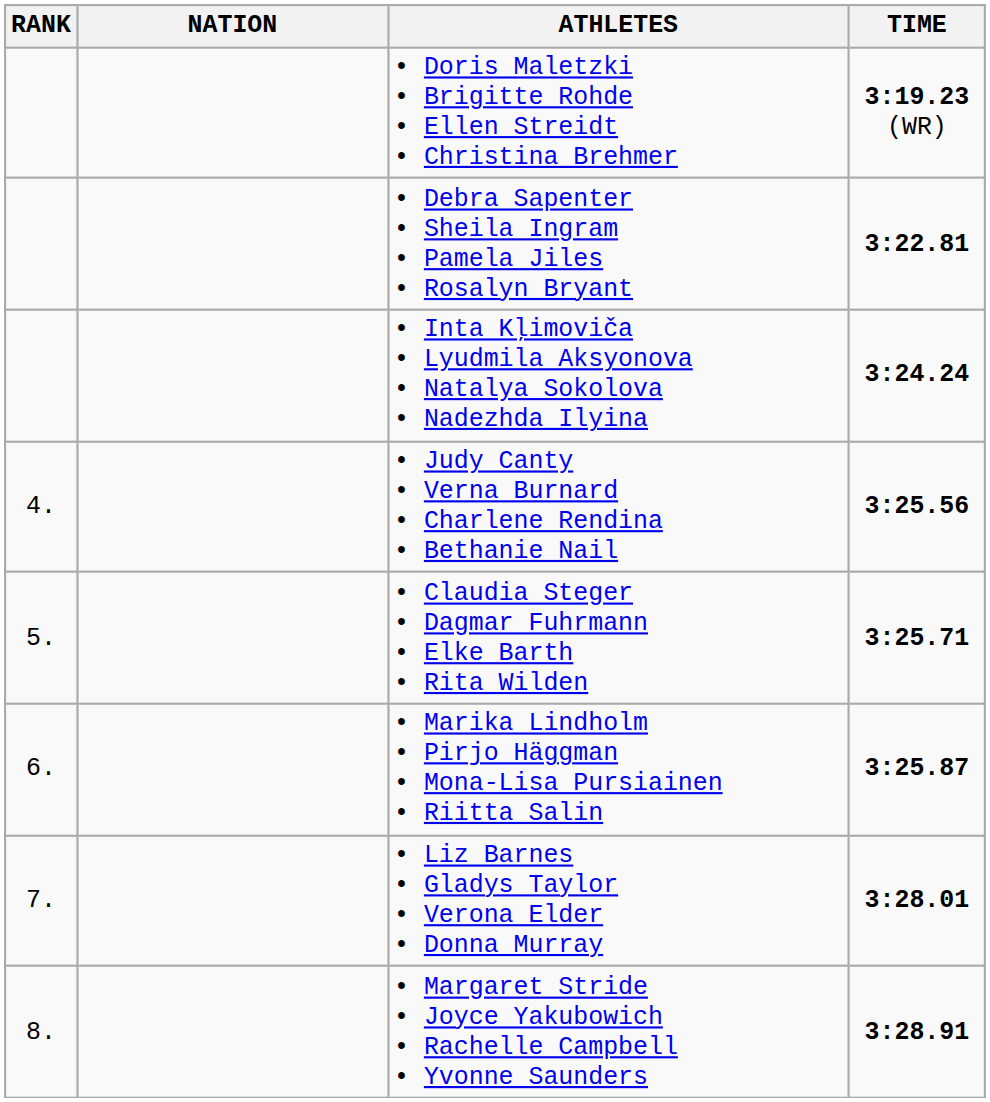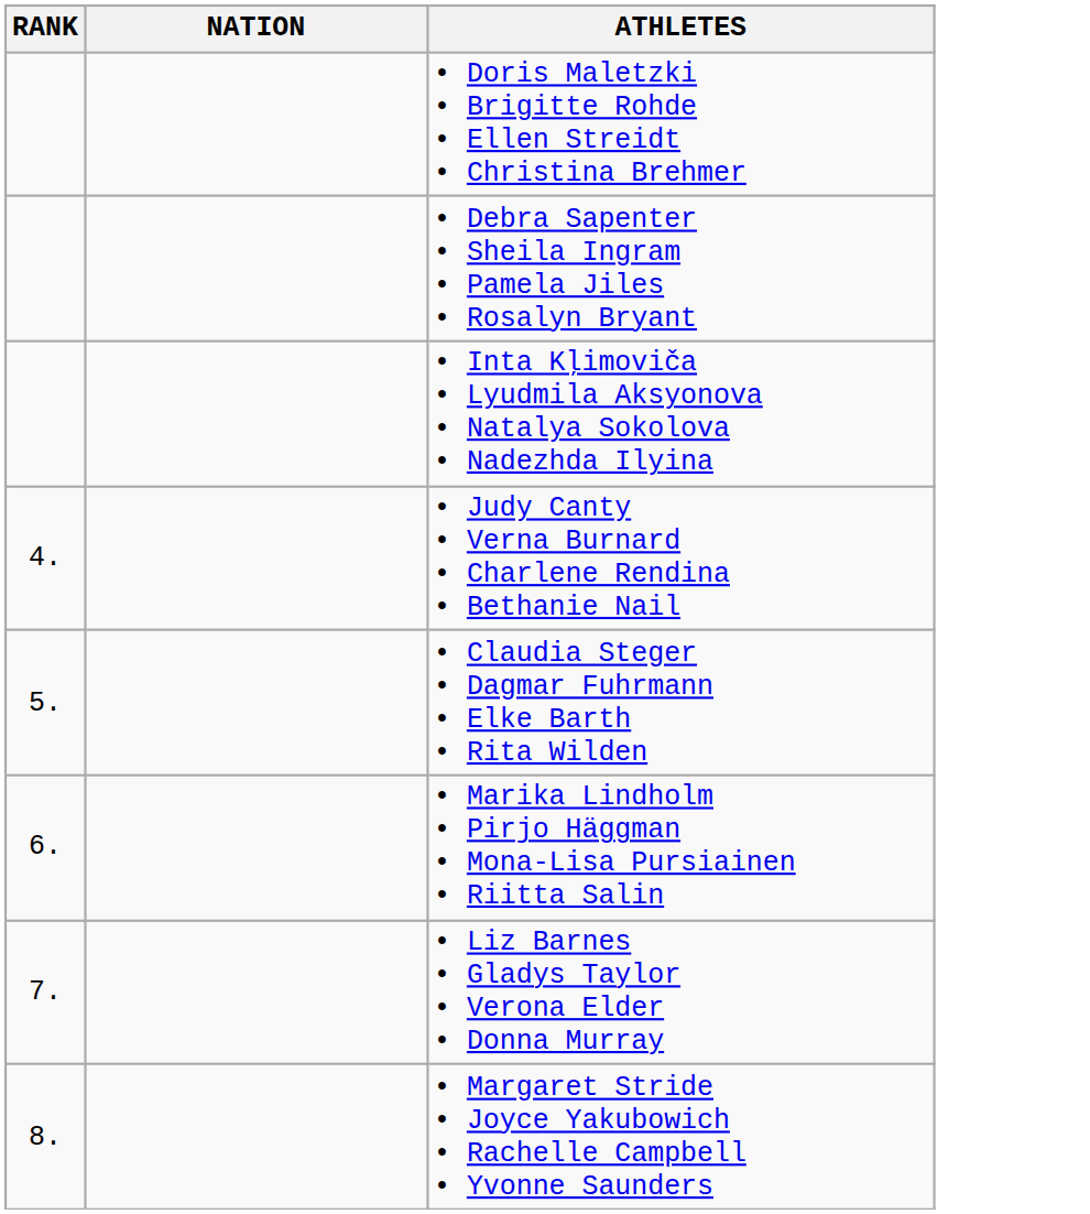- column: TIME | 3:19.23 (WR) | 3:22.81 | 3:24.24 | 3:25.56 | 3:25.71 | 3:25.87 | 3:28.01 | 3:28.91
